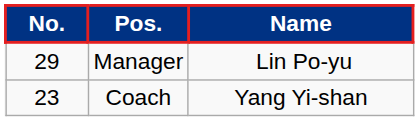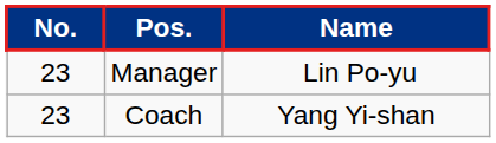Manager | No.: 29 -> 23
